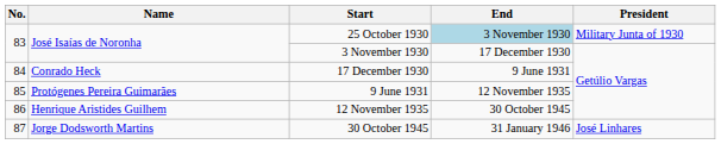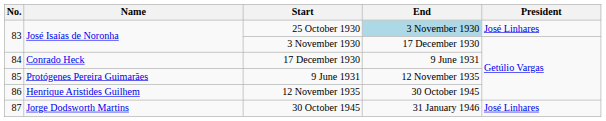25 October 1930 | President: Military Junta of 1930 -> José Linhares
